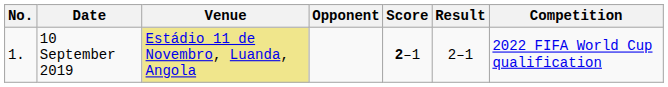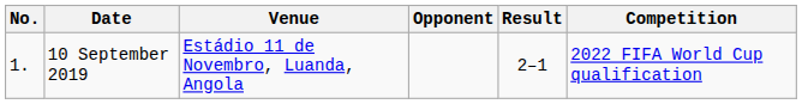- column: Score | 2–1
10 September 2019 | Venue: khaki background -> no background
